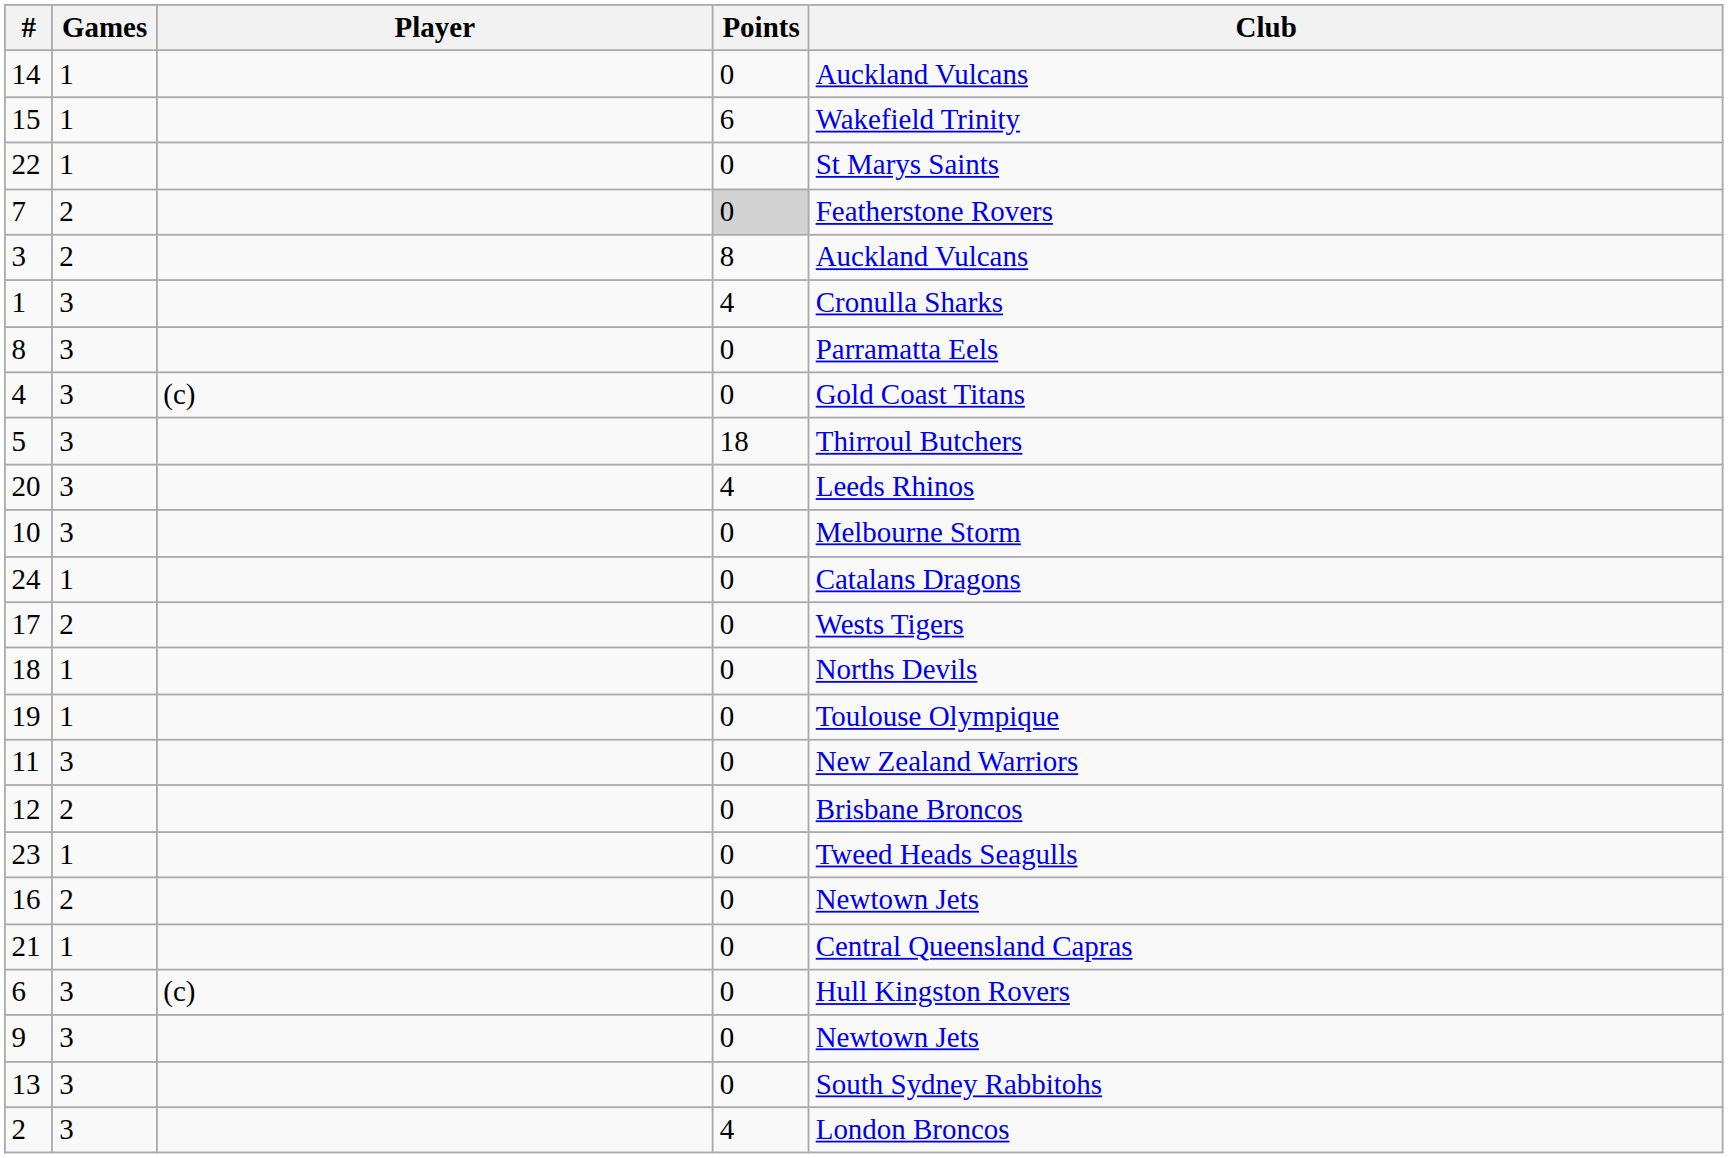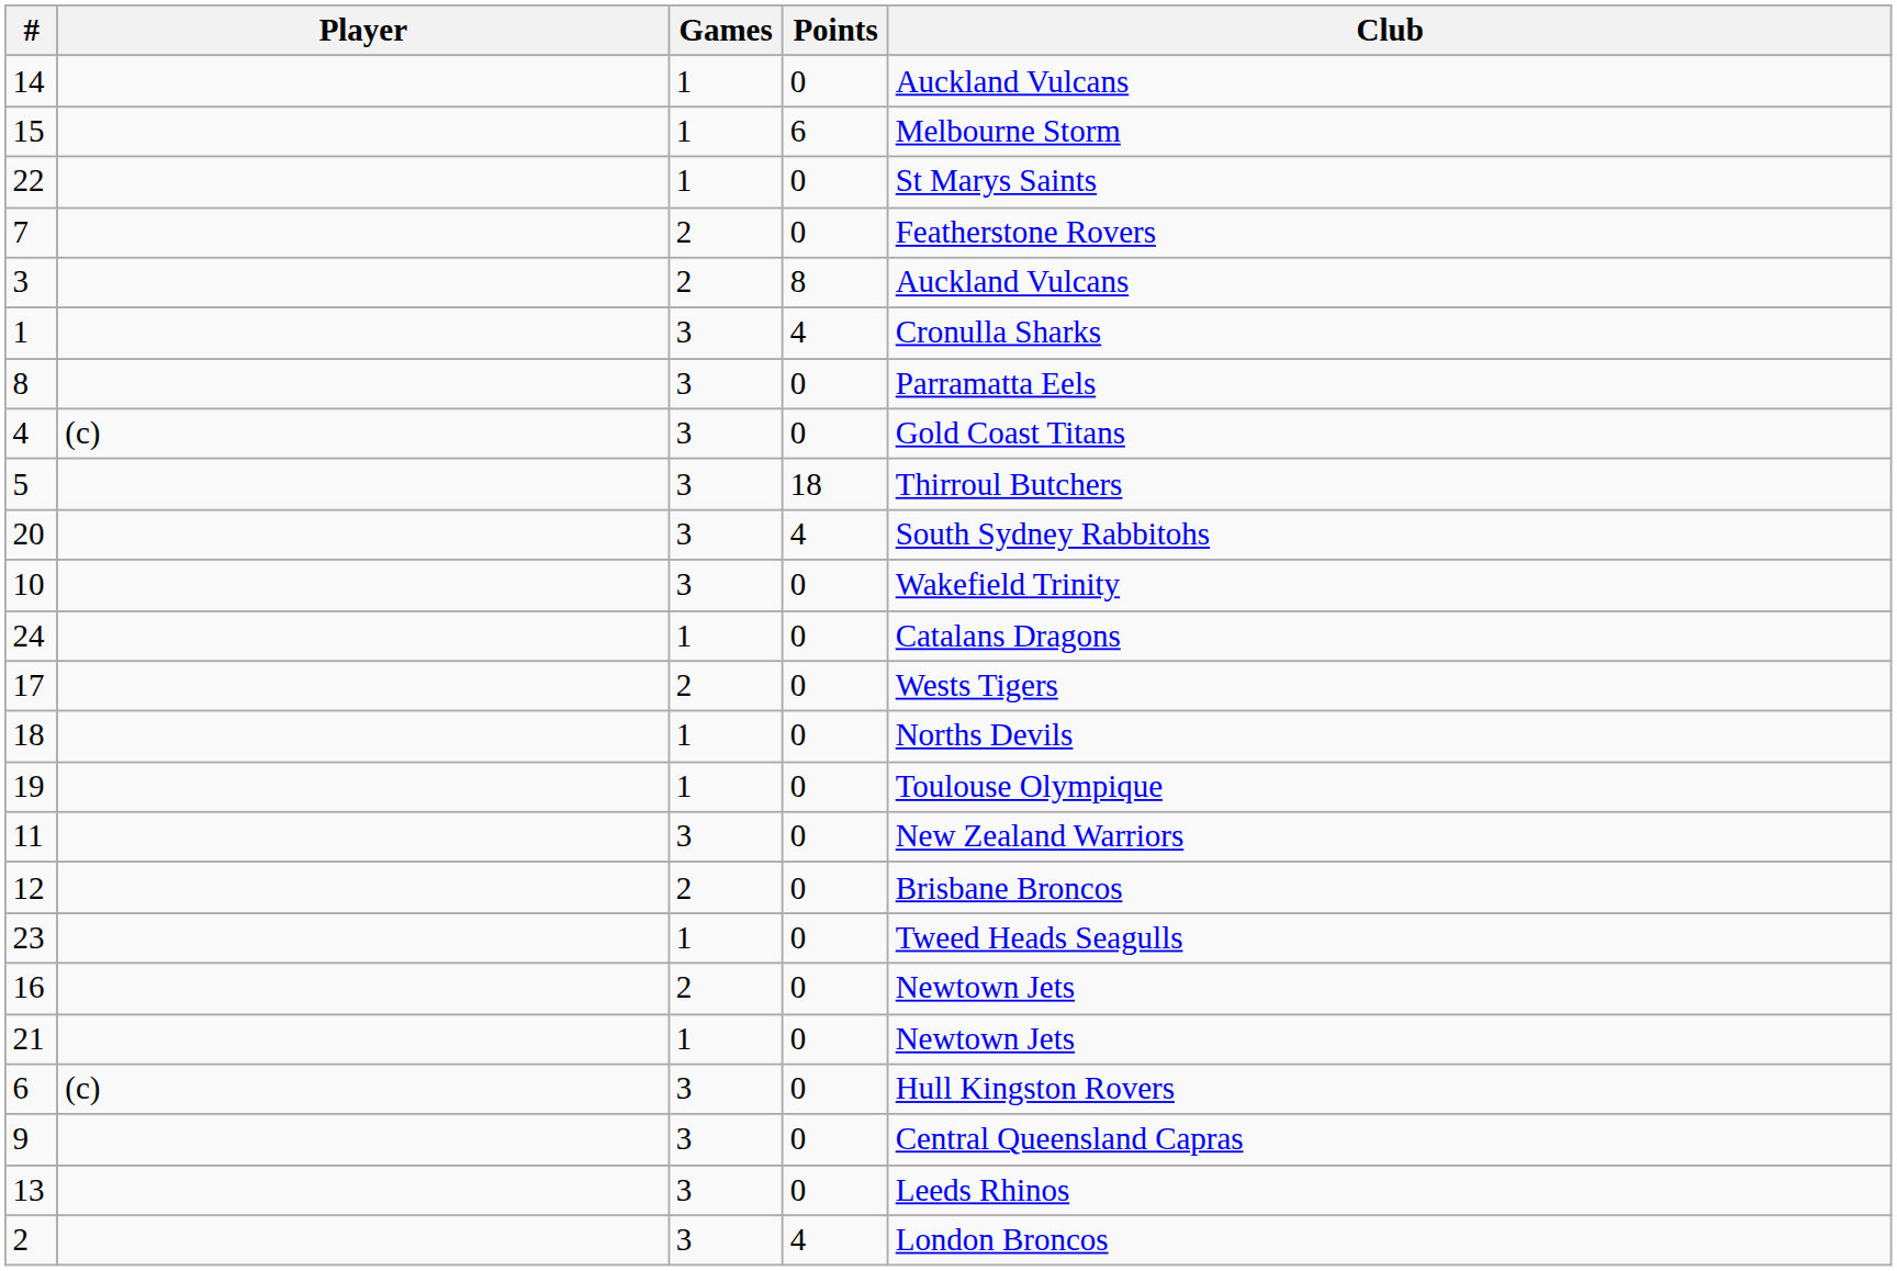columns swapped: Player <-> Games
15 | Club: Wakefield Trinity -> Melbourne Storm
7 | Points: lightgrey background -> no background
20 | Club: Leeds Rhinos -> South Sydney Rabbitohs
10 | Club: Melbourne Storm -> Wakefield Trinity
21 | Club: Central Queensland Capras -> Newtown Jets
9 | Club: Newtown Jets -> Central Queensland Capras
13 | Club: South Sydney Rabbitohs -> Leeds Rhinos
